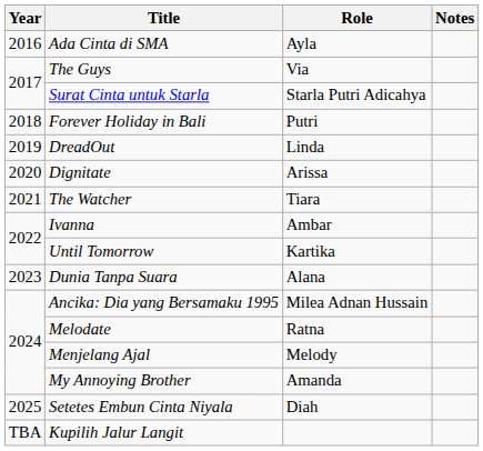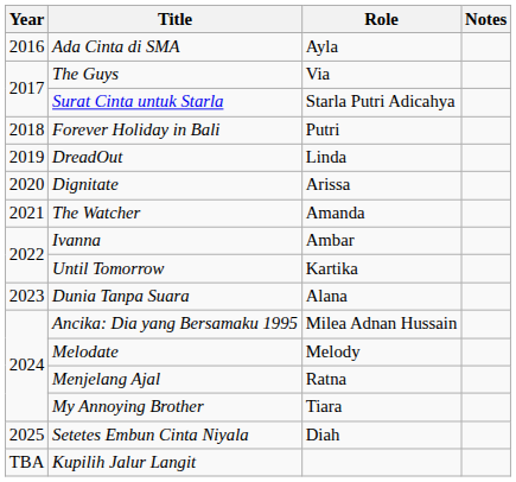The Watcher | Role: Tiara -> Amanda
Melodate | Role: Ratna -> Melody
Menjelang Ajal | Role: Melody -> Ratna
My Annoying Brother | Role: Amanda -> Tiara
